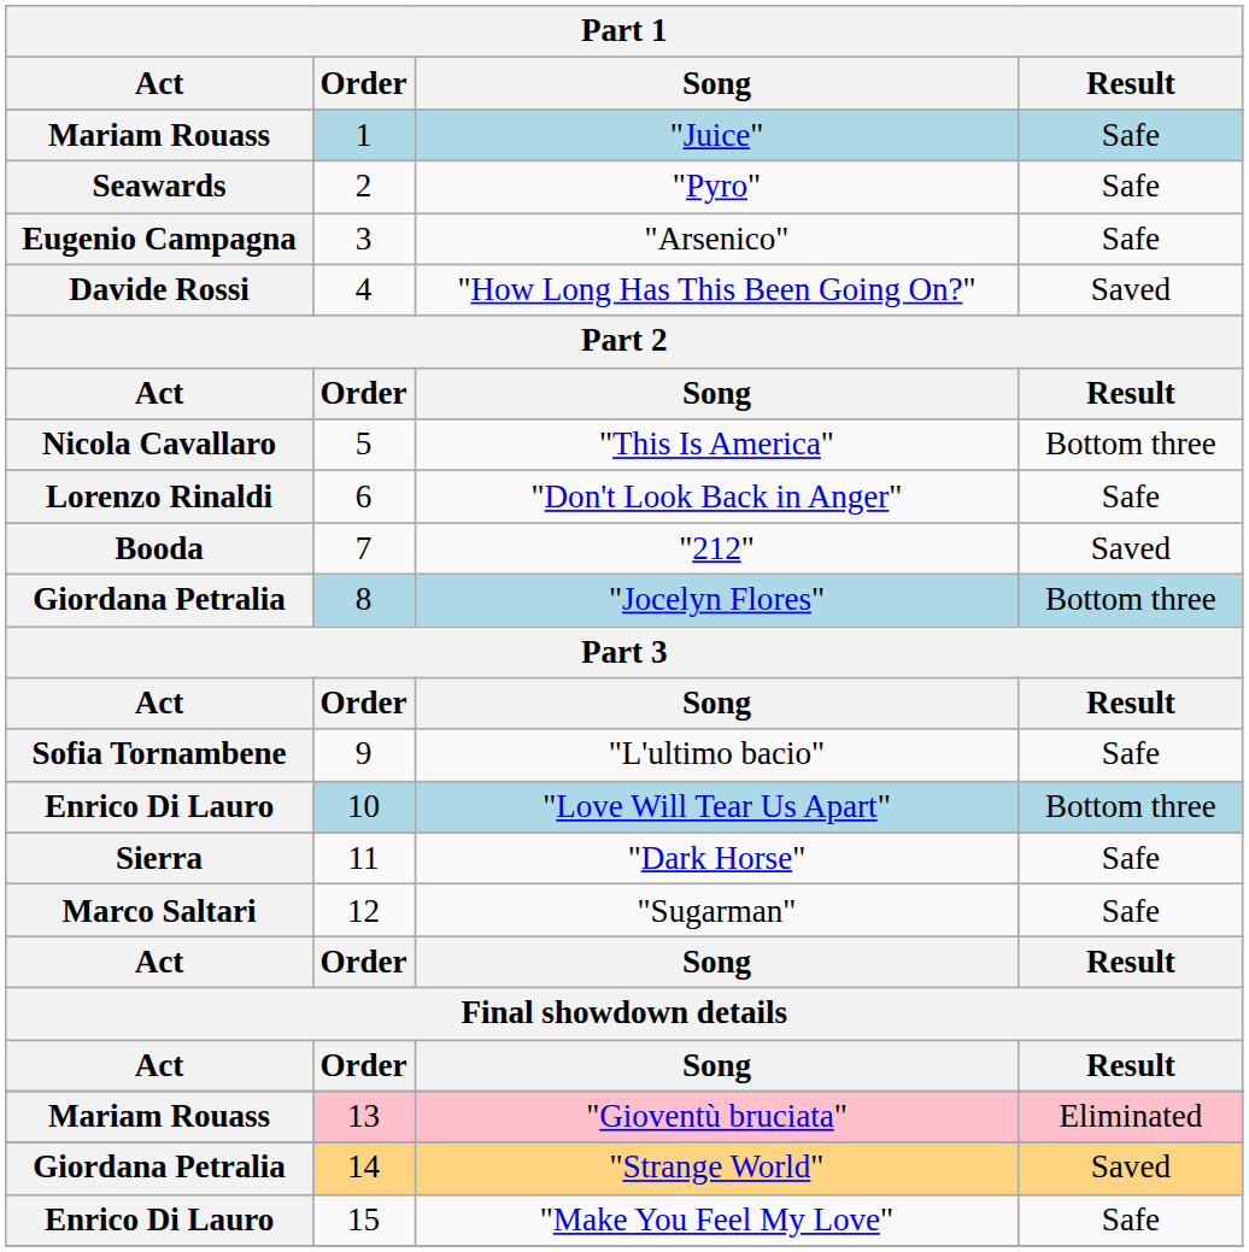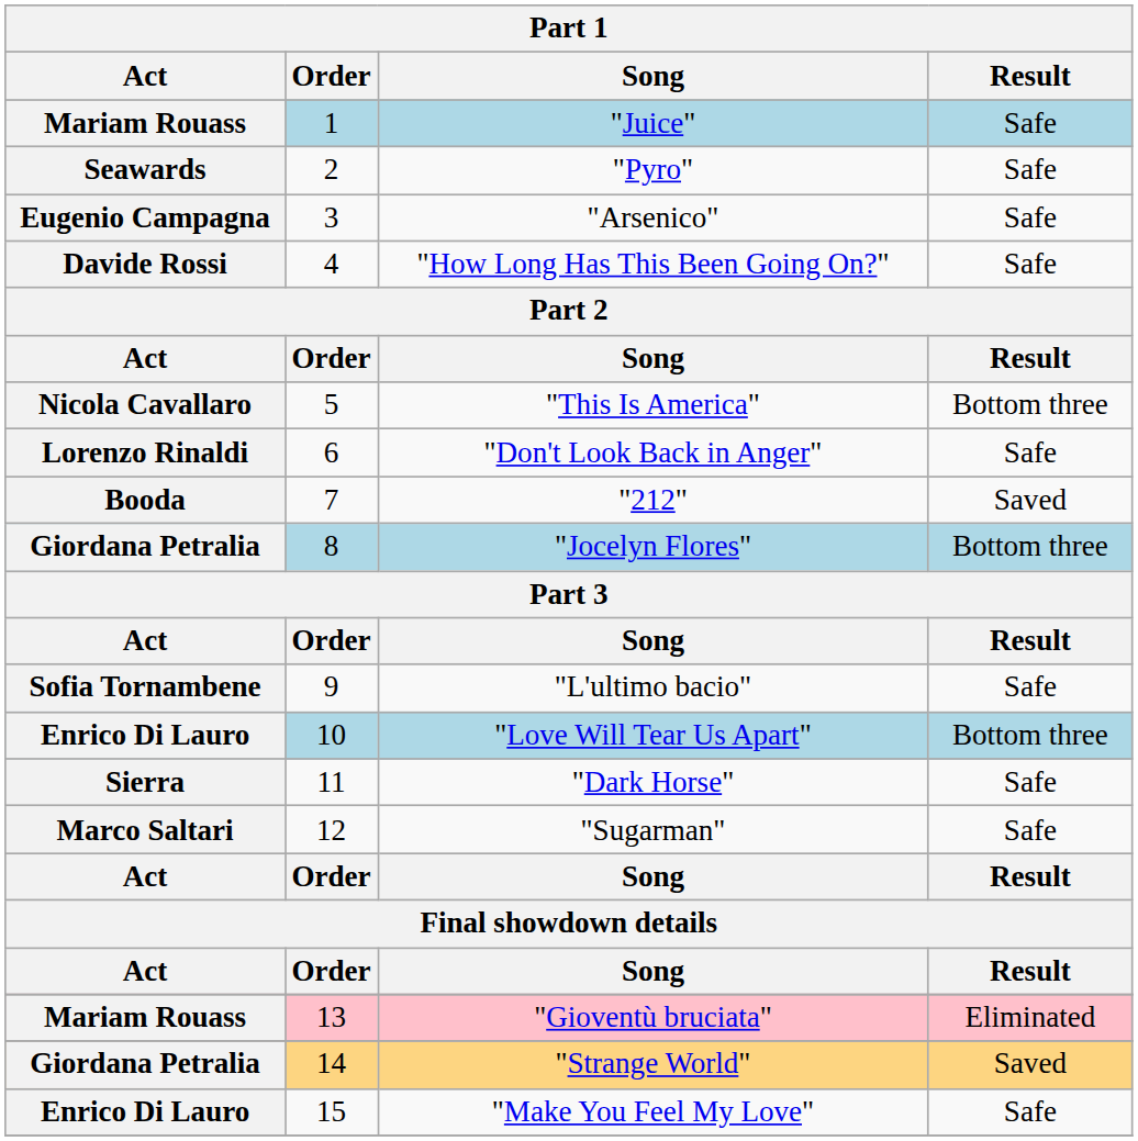"How Long Has This Been Going On?" | Result: Saved -> Safe
